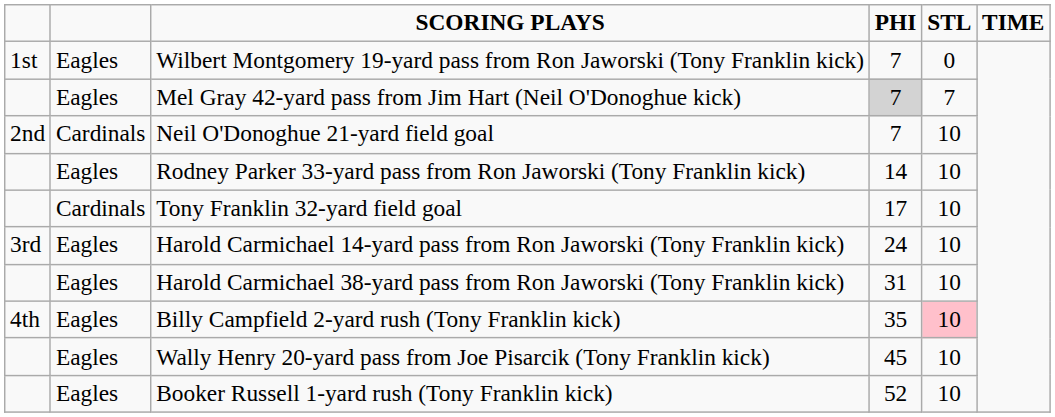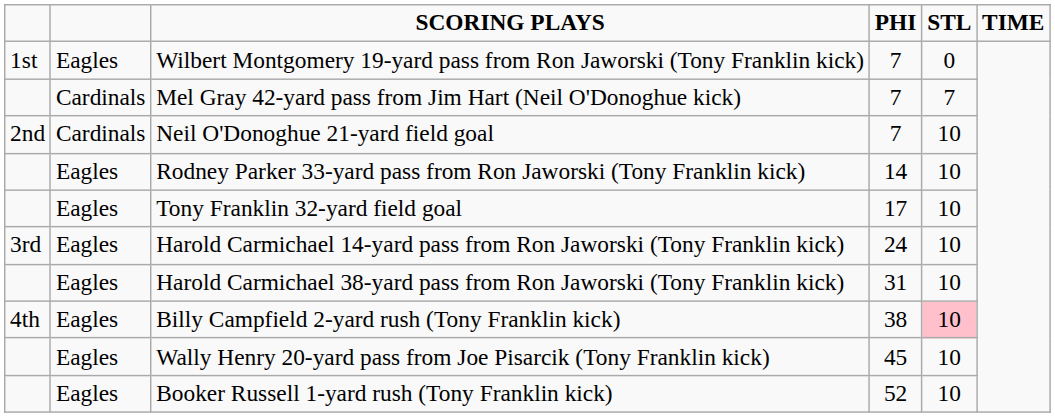Mel Gray 42-yard pass from Jim Hart (Neil O'Donoghue kick) | column 2: Eagles -> Cardinals
Mel Gray 42-yard pass from Jim Hart (Neil O'Donoghue kick) | PHI: lightgrey background -> no background
Tony Franklin 32-yard field goal | column 2: Cardinals -> Eagles
Billy Campfield 2-yard rush (Tony Franklin kick) | PHI: 35 -> 38
